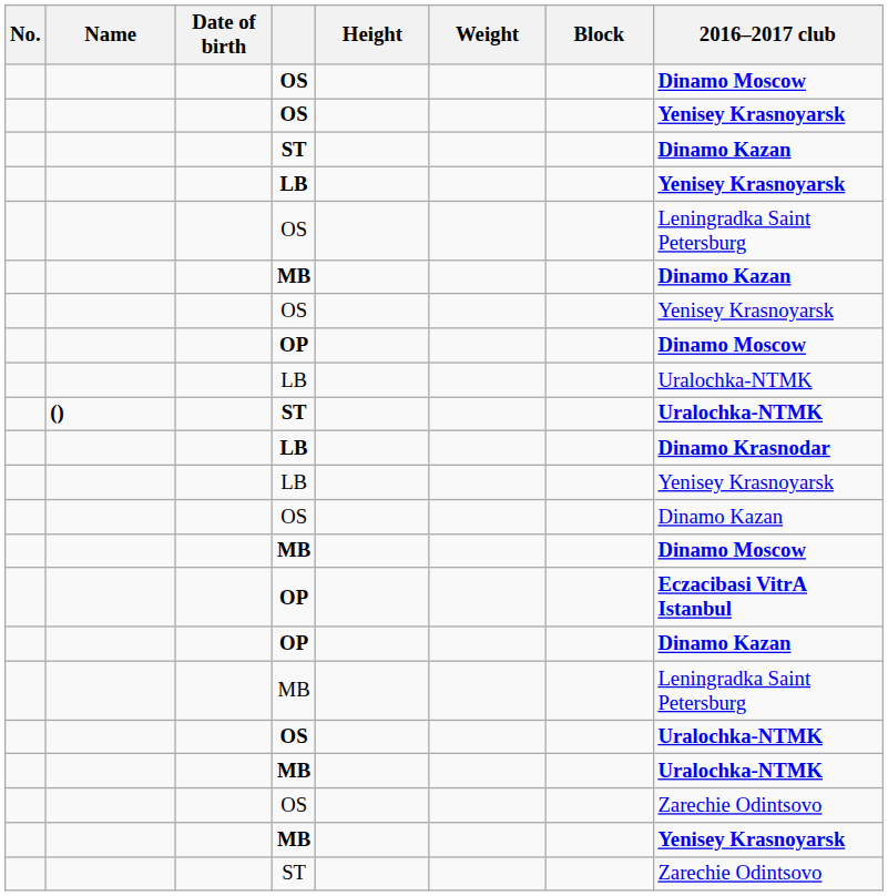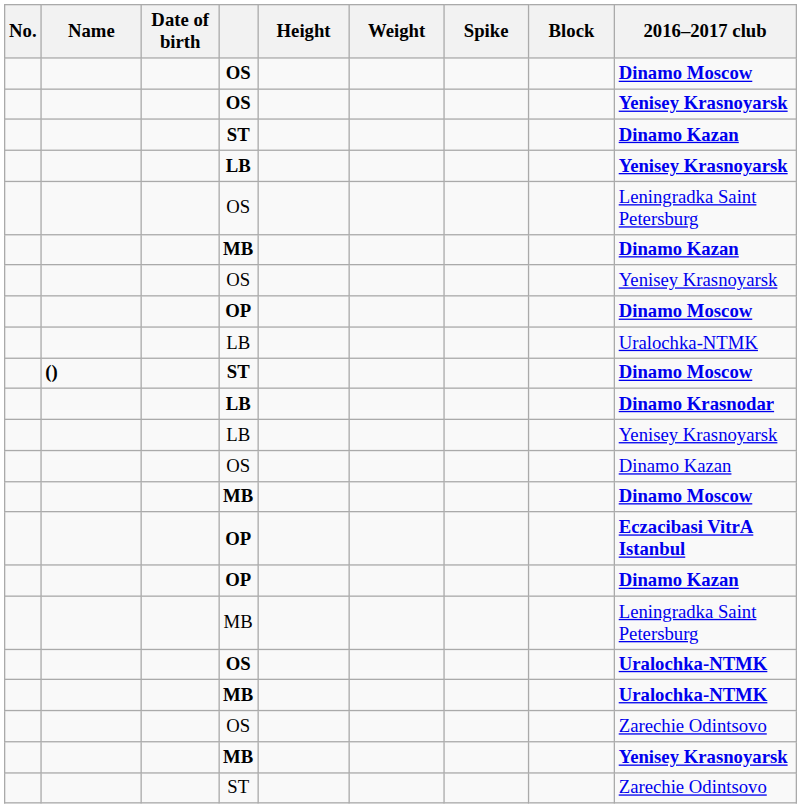+ column: Spike
() / ST | 2016–2017 club: Uralochka-NTMK -> Dinamo Moscow
